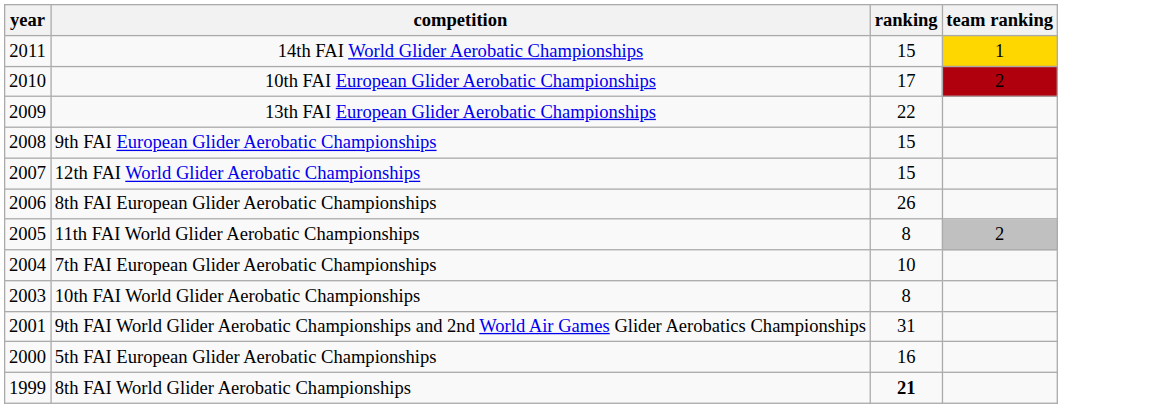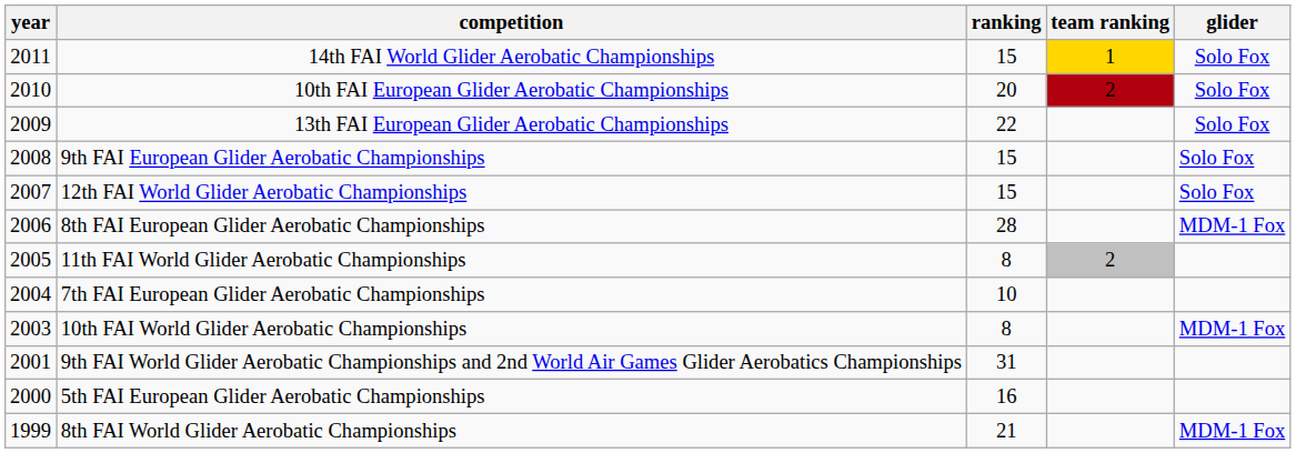+ column: glider | Solo Fox | Solo Fox | Solo Fox | Solo Fox | Solo Fox | MDM-1 Fox | MDM-1 Fox | MDM-1 Fox
10th FAI European Glider Aerobatic Championships | ranking: 17 -> 20
8th FAI European Glider Aerobatic Championships | ranking: 26 -> 28
8th FAI World Glider Aerobatic Championships | ranking: bold -> normal
